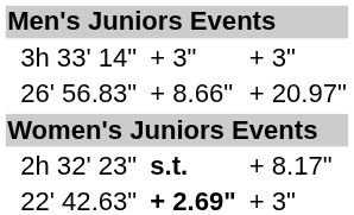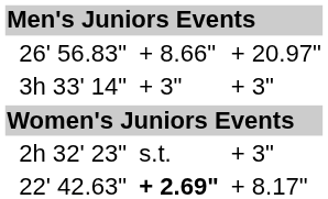rows swapped: 3h 33' 14" <-> 26' 56.83"
2h 32' 23" | column 5: bold -> normal
2h 32' 23" | column 7: + 8.17" -> + 3"
22' 42.63" | column 7: + 3" -> + 8.17"
